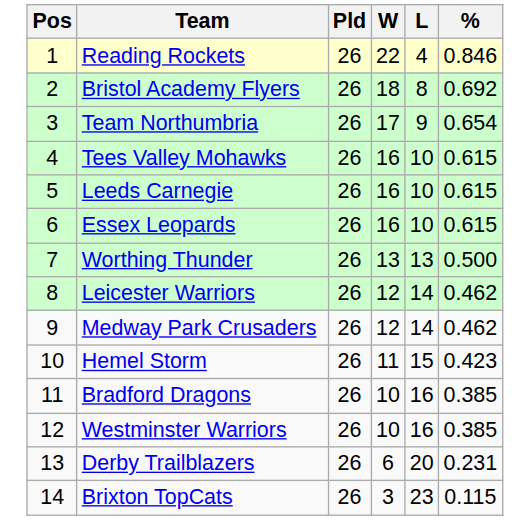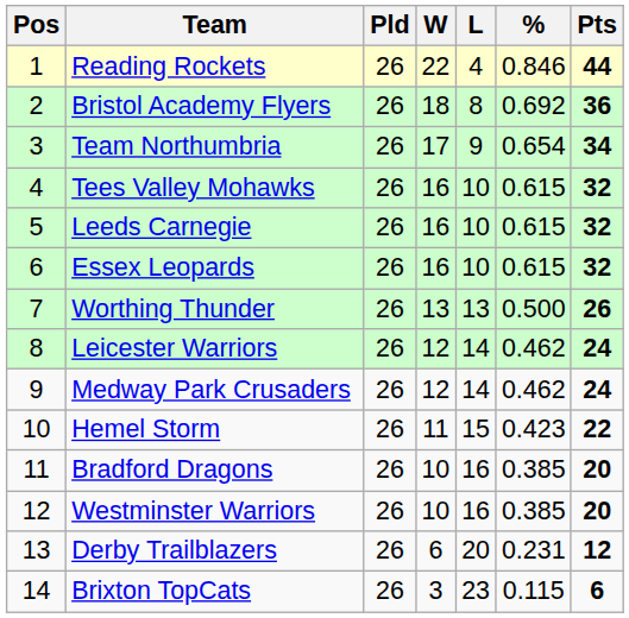+ column: Pts | 44 | 36 | 34 | 32 | 32 | 32 | 26 | 24 | 24 | 22 | 20 | 20 | 12 | 6
